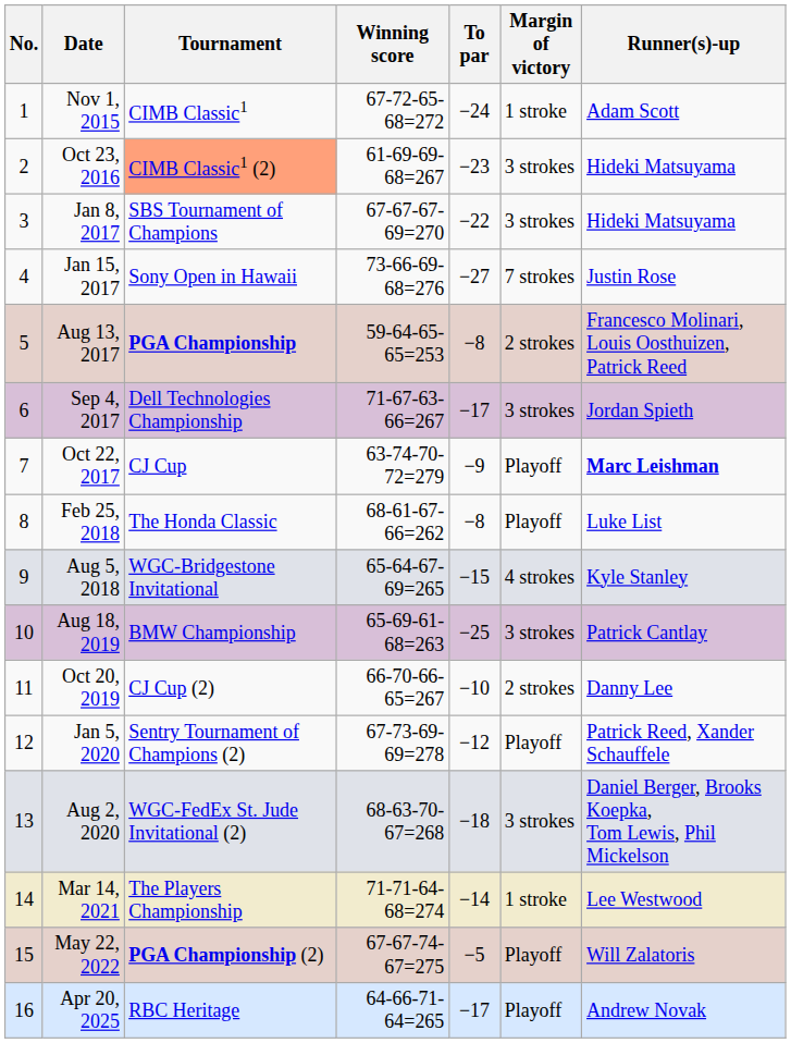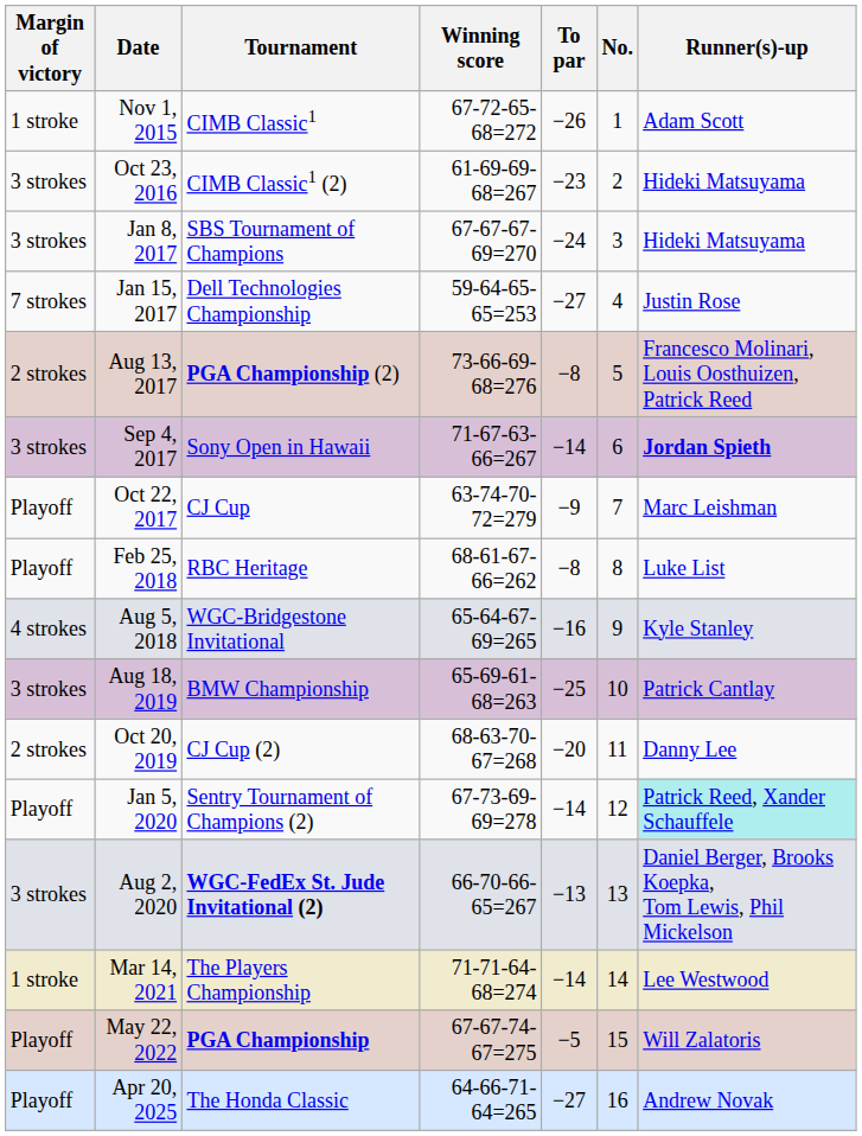columns swapped: No. <-> Margin of victory
Nov 1, 2015 | To par: −24 -> −26
Oct 23, 2016 | Tournament: lightsalmon background -> no background
Jan 8, 2017 | To par: −22 -> −24
Jan 15, 2017 | Tournament: Sony Open in Hawaii -> Dell Technologies Championship
Jan 15, 2017 | Winning score: 73-66-69-68=276 -> 59-64-65-65=253
Aug 13, 2017 | Tournament: PGA Championship -> PGA Championship (2)
Aug 13, 2017 | Winning score: 59-64-65-65=253 -> 73-66-69-68=276
Sep 4, 2017 | Tournament: Dell Technologies Championship -> Sony Open in Hawaii
Sep 4, 2017 | To par: −17 -> −14
Sep 4, 2017 | Runner(s)-up: normal -> bold
Oct 22, 2017 | Runner(s)-up: bold -> normal
Feb 25, 2018 | Tournament: The Honda Classic -> RBC Heritage
Aug 5, 2018 | To par: −15 -> −16
Oct 20, 2019 | Winning score: 66-70-66-65=267 -> 68-63-70-67=268
Oct 20, 2019 | To par: −10 -> −20
Jan 5, 2020 | To par: −12 -> −14
Jan 5, 2020 | Runner(s)-up: no background -> paleturquoise background
Aug 2, 2020 | Tournament: normal -> bold
Aug 2, 2020 | Winning score: 68-63-70-67=268 -> 66-70-66-65=267
Aug 2, 2020 | To par: −18 -> −13
May 22, 2022 | Tournament: PGA Championship (2) -> PGA Championship
Apr 20, 2025 | Tournament: RBC Heritage -> The Honda Classic
Apr 20, 2025 | To par: −17 -> −27
